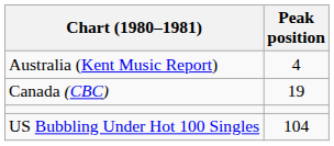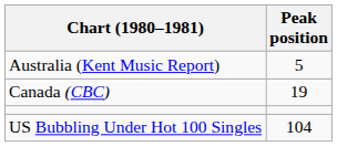Australia (Kent Music Report) | Peak position: 4 -> 5
